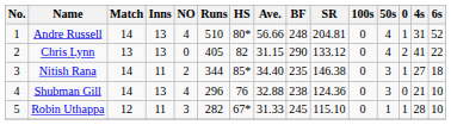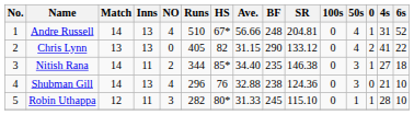Andre Russell | HS: 80* -> 67*
Robin Uthappa | HS: 67* -> 80*
